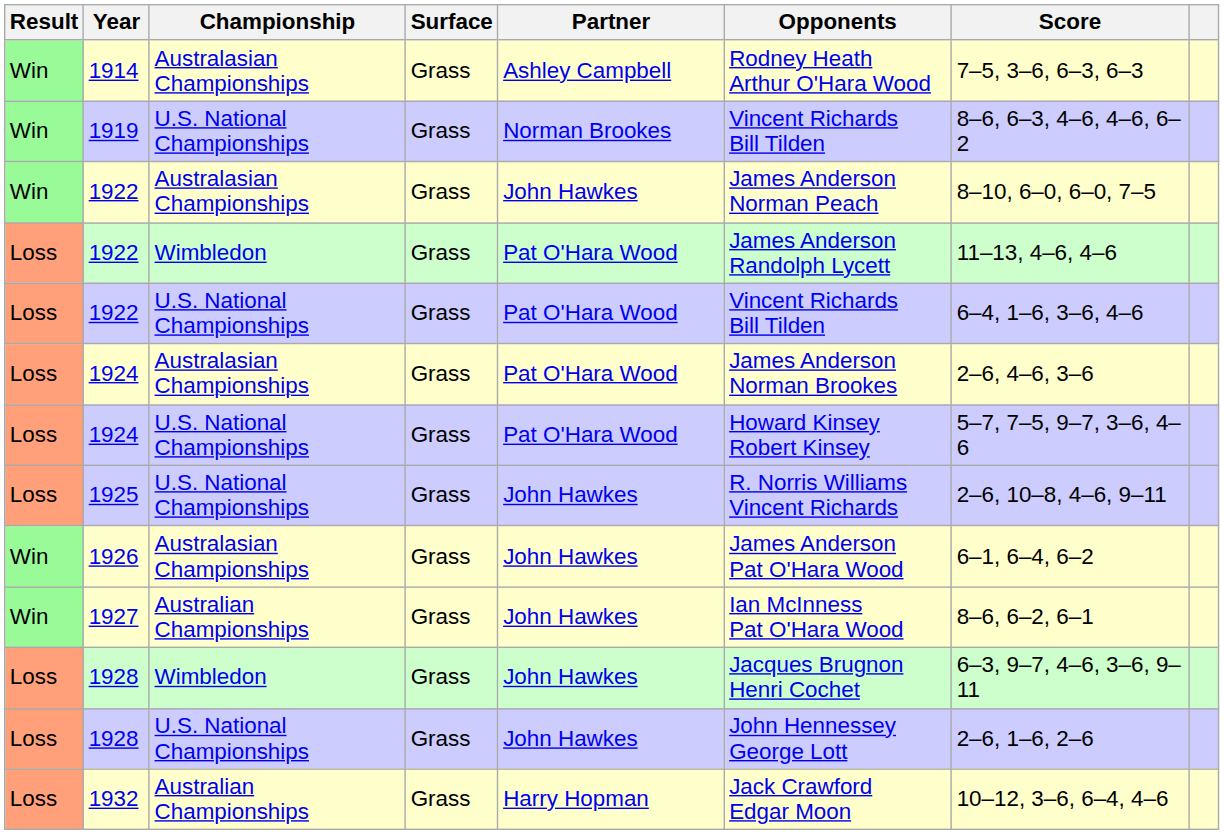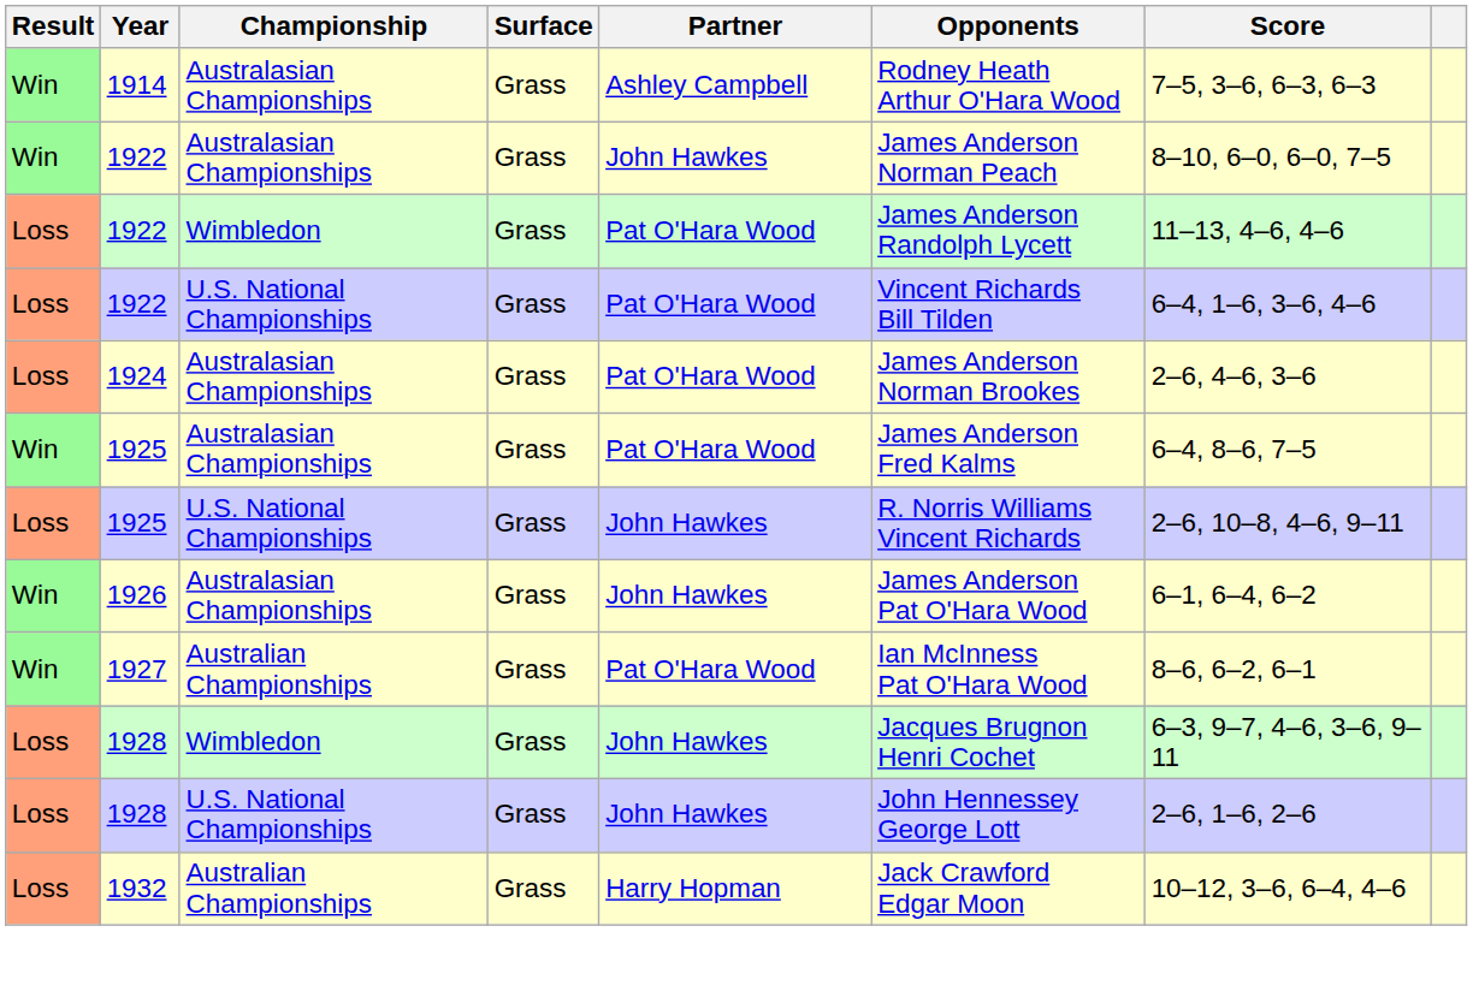- row: Win | 1919 | U.S. National Championships | Grass | Norman Brookes | Vincent Richards Bill Tilden | 8–6, 6–3, 4–6, 4–6, 6–2
- row: Loss | 1924 | U.S. National Championships | Grass | Pat O'Hara Wood | Howard Kinsey Robert Kinsey | 5–7, 7–5, 9–7, 3–6, 4–6
+ row: Win | 1925 | Australasian Championships | Grass | Pat O'Hara Wood | James Anderson Fred Kalms | 6–4, 8–6, 7–5
1927 | Partner: John Hawkes -> Pat O'Hara Wood
